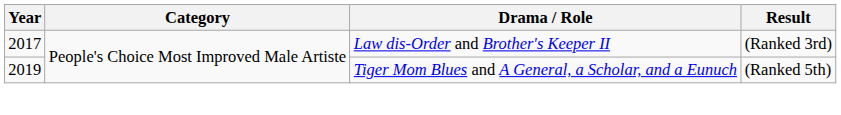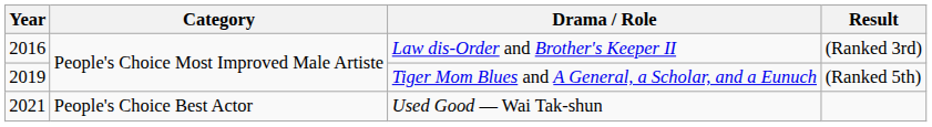Law dis-Order and Brother's Keeper II | Year: 2017 -> 2016
+ row: 2021 | People's Choice Best Actor | Used Good — Wai Tak-shun
